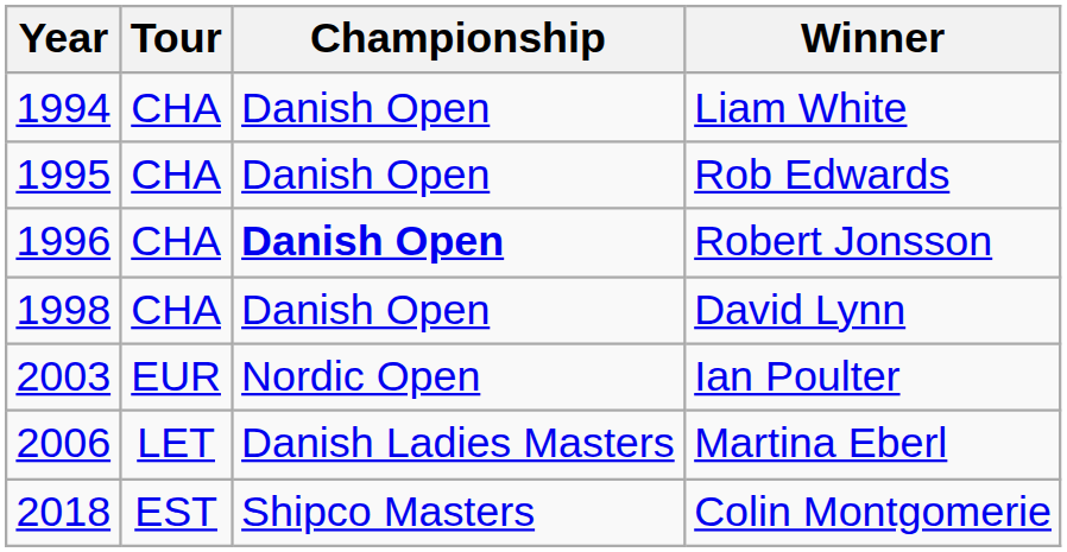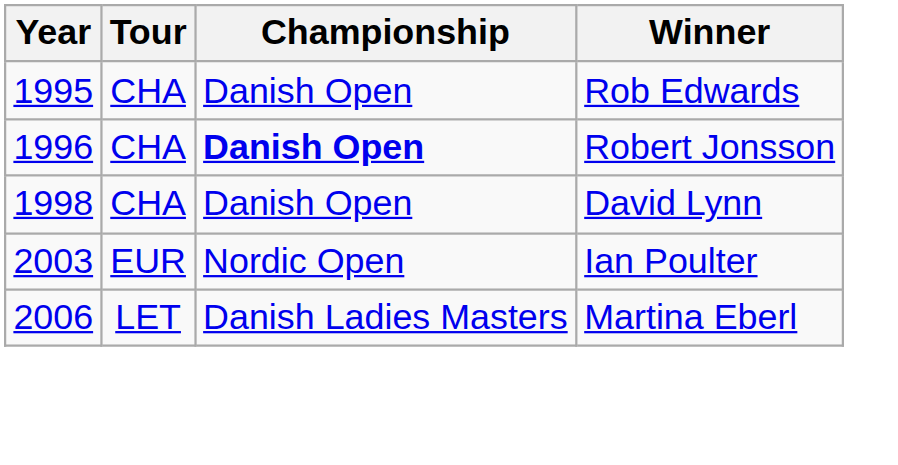- row: 1994 | CHA | Danish Open | Liam White
- row: 2018 | EST | Shipco Masters | Colin Montgomerie
